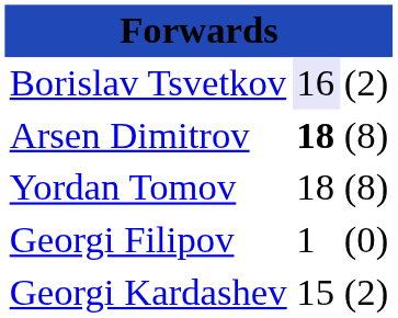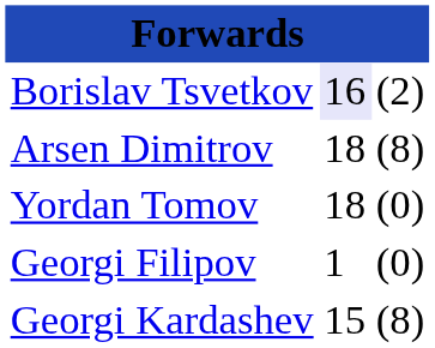Arsen Dimitrov | column 2: bold -> normal
Yordan Tomov | column 3: (8) -> (0)
Georgi Kardashev | column 3: (2) -> (8)
